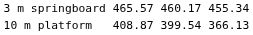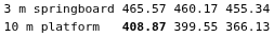10 m platform | column 3: normal -> bold
10 m platform | column 5: 399.54 -> 399.55
